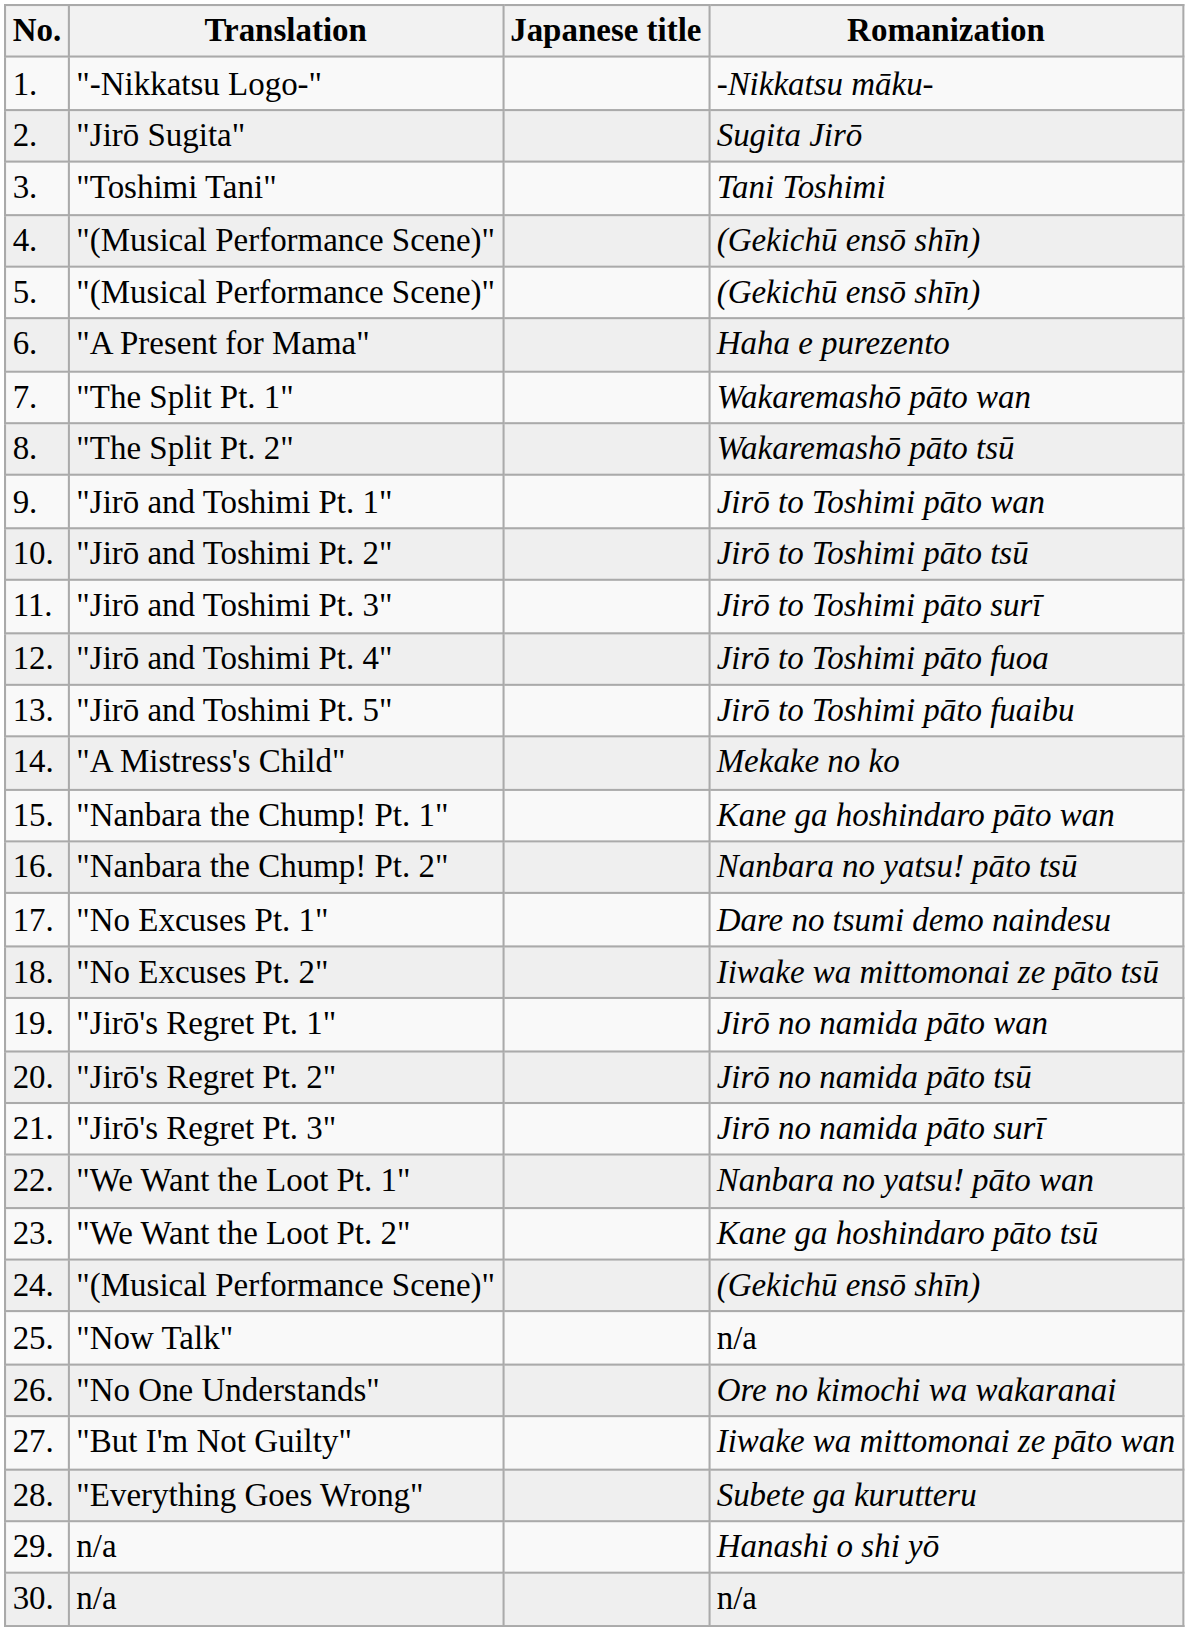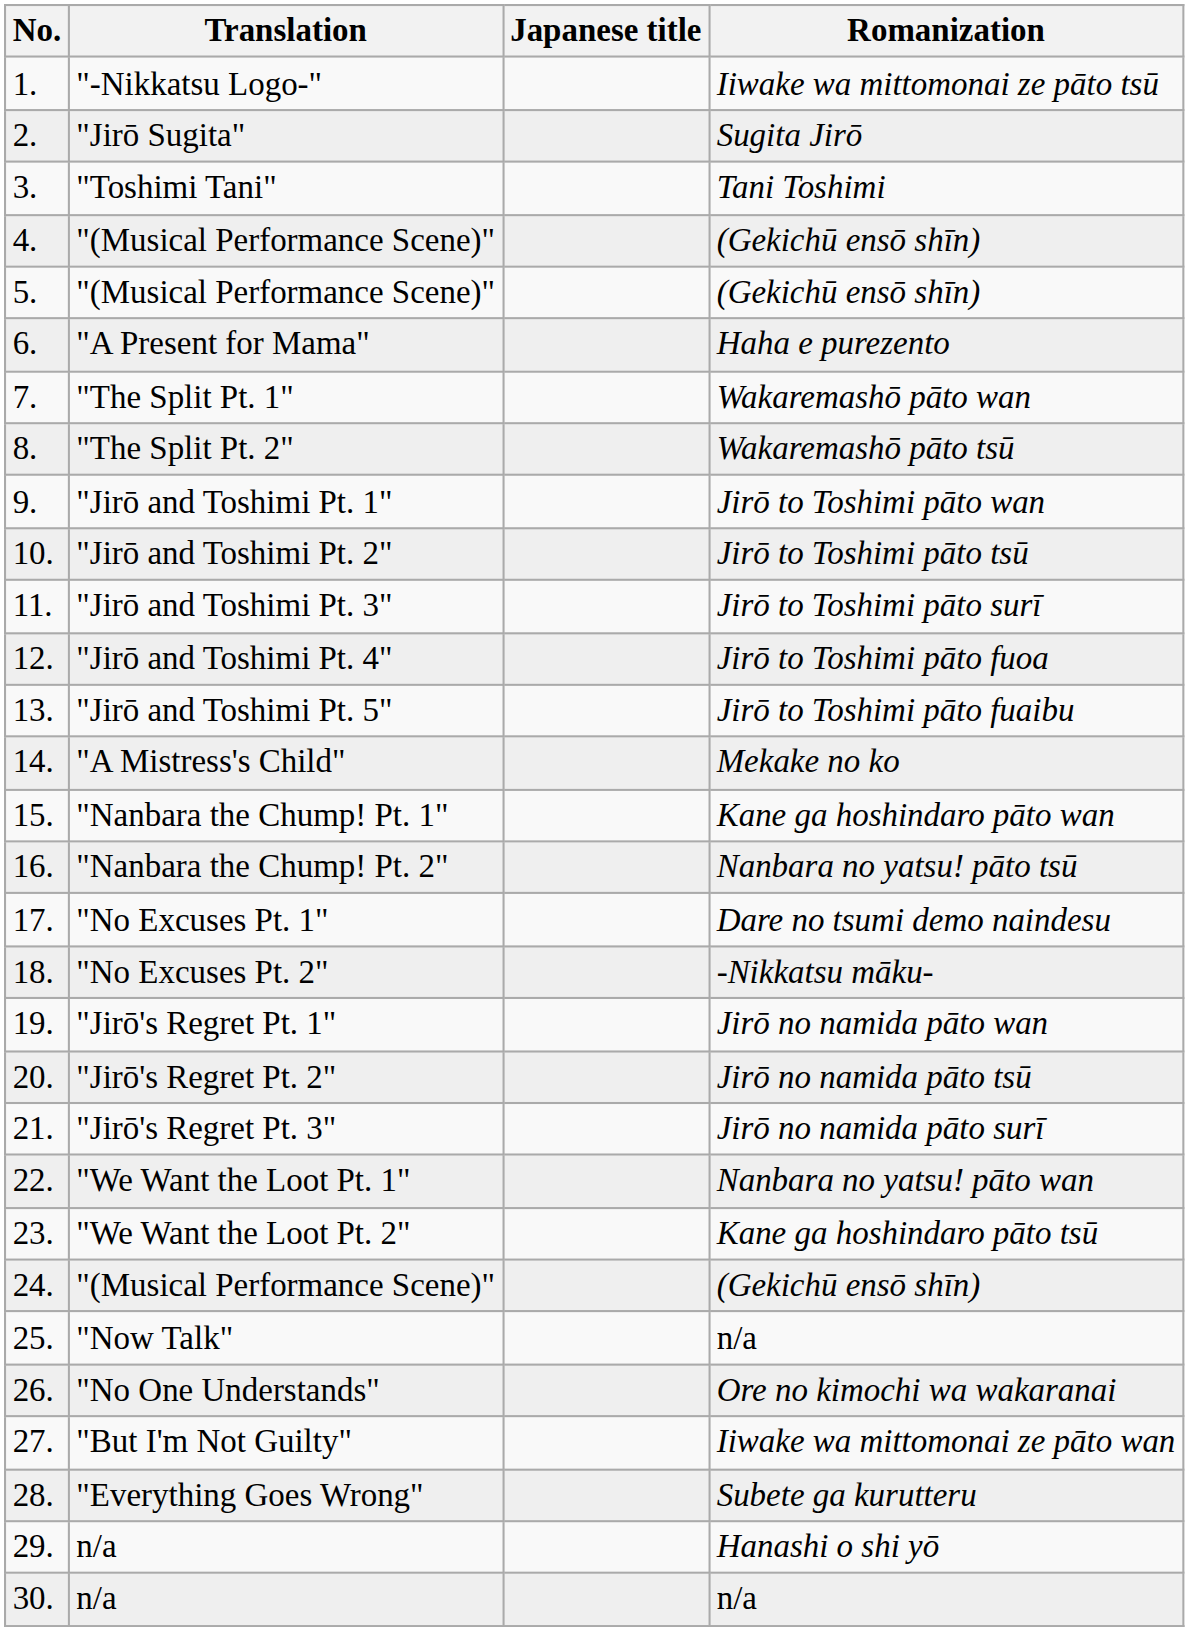"-Nikkatsu Logo-" | Romanization: -Nikkatsu māku- -> Iiwake wa mittomonai ze pāto tsū
"No Excuses Pt. 2" | Romanization: Iiwake wa mittomonai ze pāto tsū -> -Nikkatsu māku-
